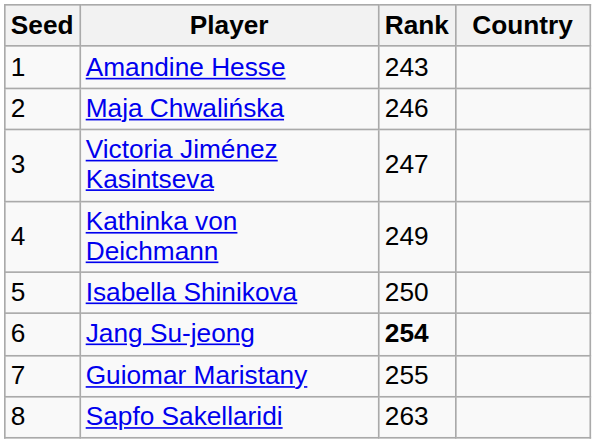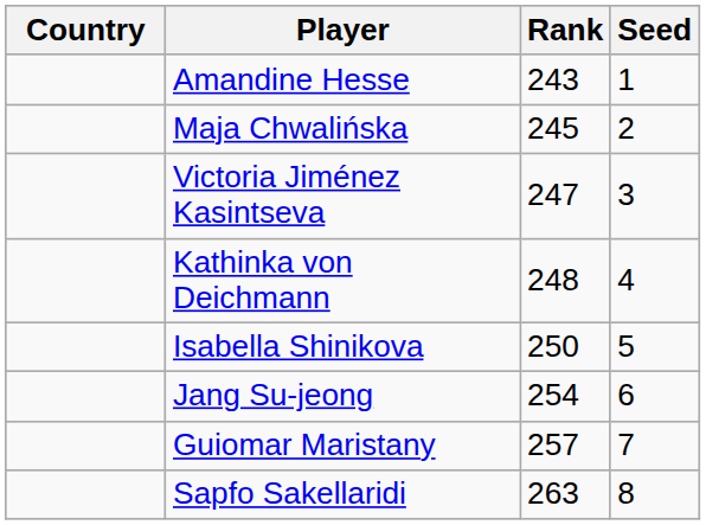columns swapped: Country <-> Seed
Maja Chwalińska | Rank: 246 -> 245
Kathinka von Deichmann | Rank: 249 -> 248
Jang Su-jeong | Rank: bold -> normal
Guiomar Maristany | Rank: 255 -> 257
